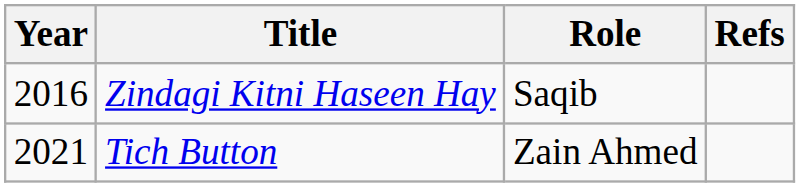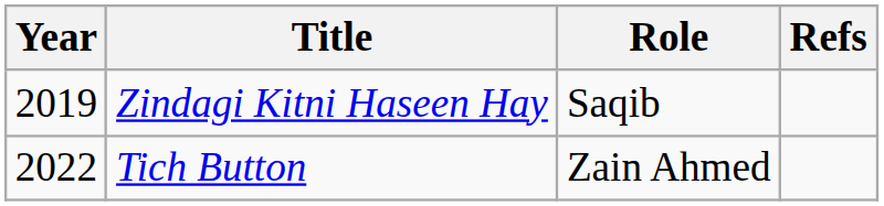Zindagi Kitni Haseen Hay | Year: 2016 -> 2019
Tich Button | Year: 2021 -> 2022
